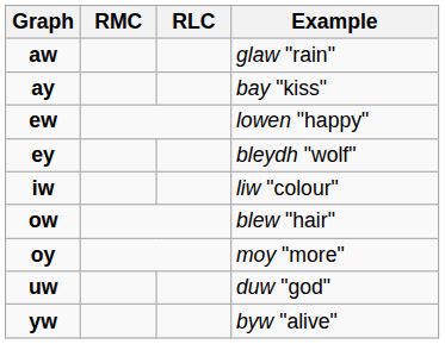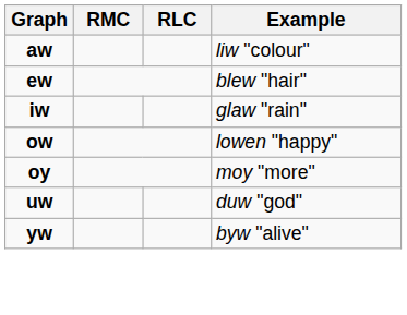aw | Example: glaw "rain" -> liw "colour"
- row: ay | bay "kiss"
ew | Example: lowen "happy" -> blew "hair"
- row: ey | bleydh "wolf"
iw | Example: liw "colour" -> glaw "rain"
ow | Example: blew "hair" -> lowen "happy"
